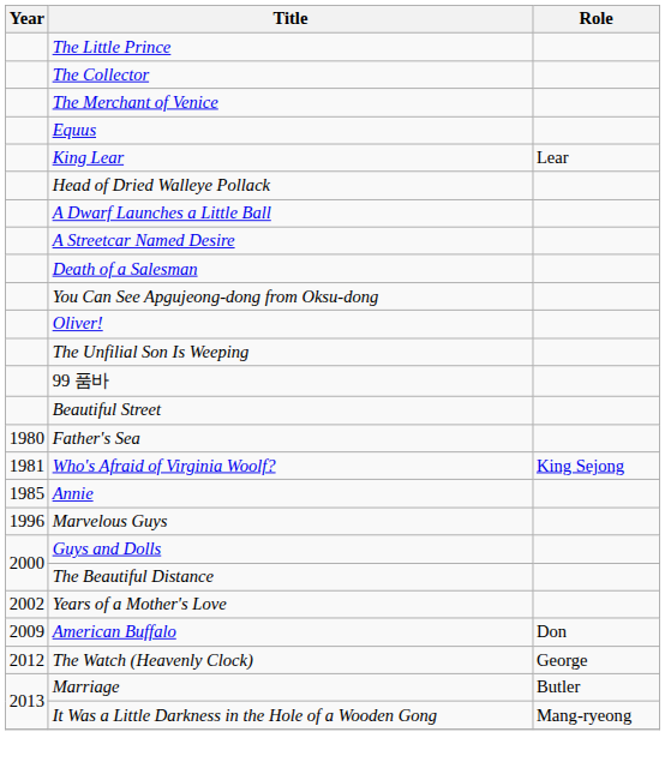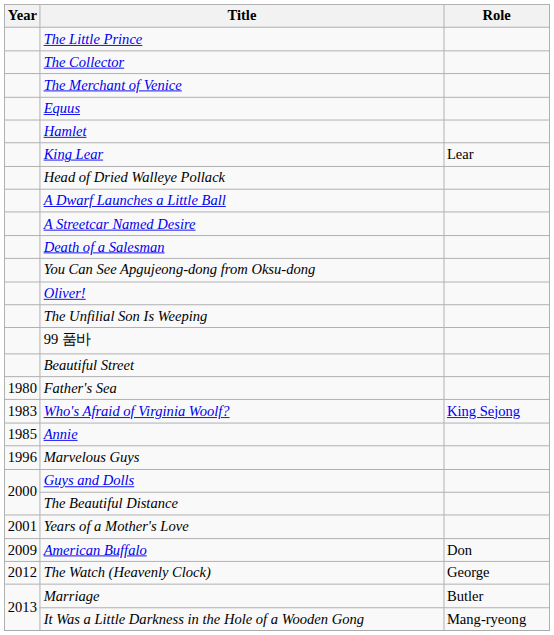+ row: Hamlet
Who's Afraid of Virginia Woolf? | Year: 1981 -> 1983
Years of a Mother's Love | Year: 2002 -> 2001
